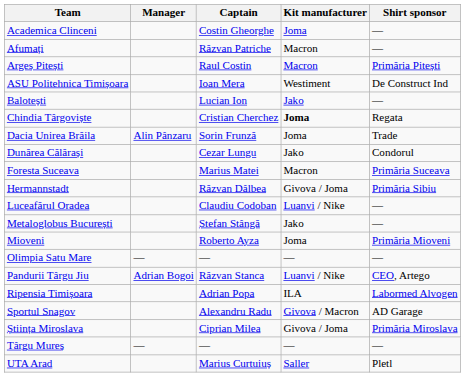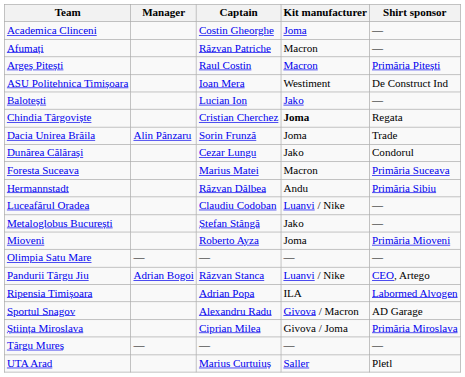Hermannstadt | Kit manufacturer: Givova / Joma -> Andu
